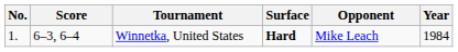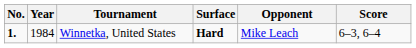columns swapped: Year <-> Score
Winnetka, United States | No.: normal -> bold
